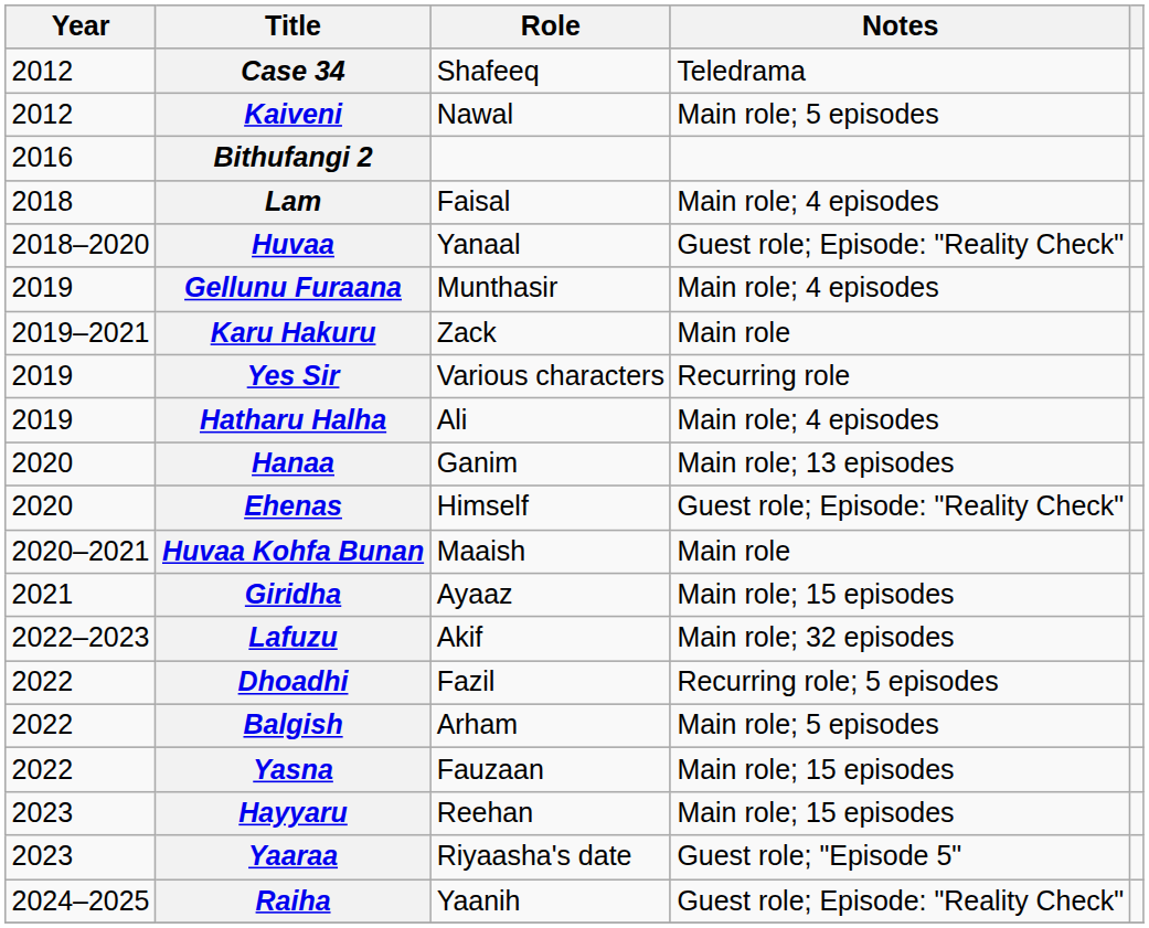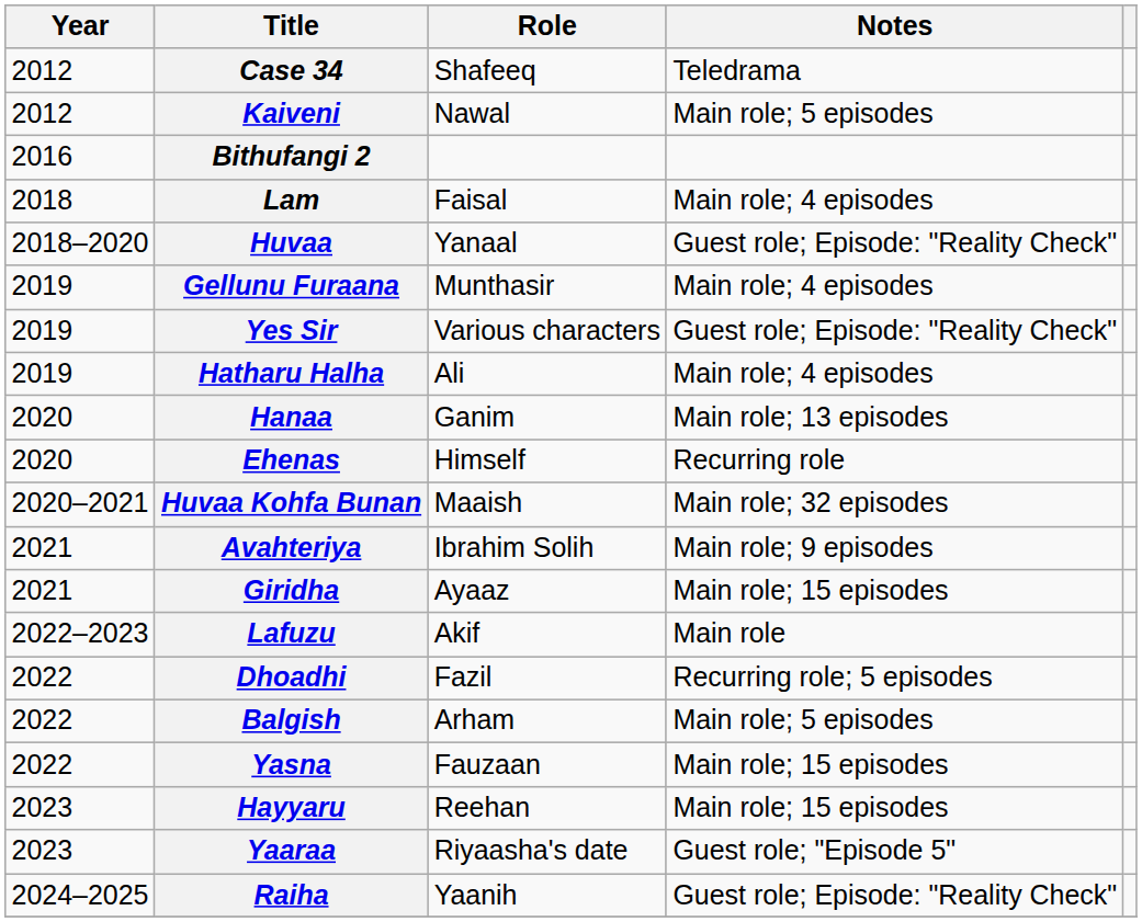- row: 2019–2021 | Karu Hakuru | Zack | Main role
Yes Sir | Notes: Recurring role -> Guest role; Episode: "Reality Check"
Ehenas | Notes: Guest role; Episode: "Reality Check" -> Recurring role
Huvaa Kohfa Bunan | Notes: Main role -> Main role; 32 episodes
+ row: 2021 | Avahteriya | Ibrahim Solih | Main role; 9 episodes
Lafuzu | Notes: Main role; 32 episodes -> Main role
